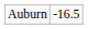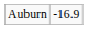Auburn | column 2: -16.5 -> -16.9
